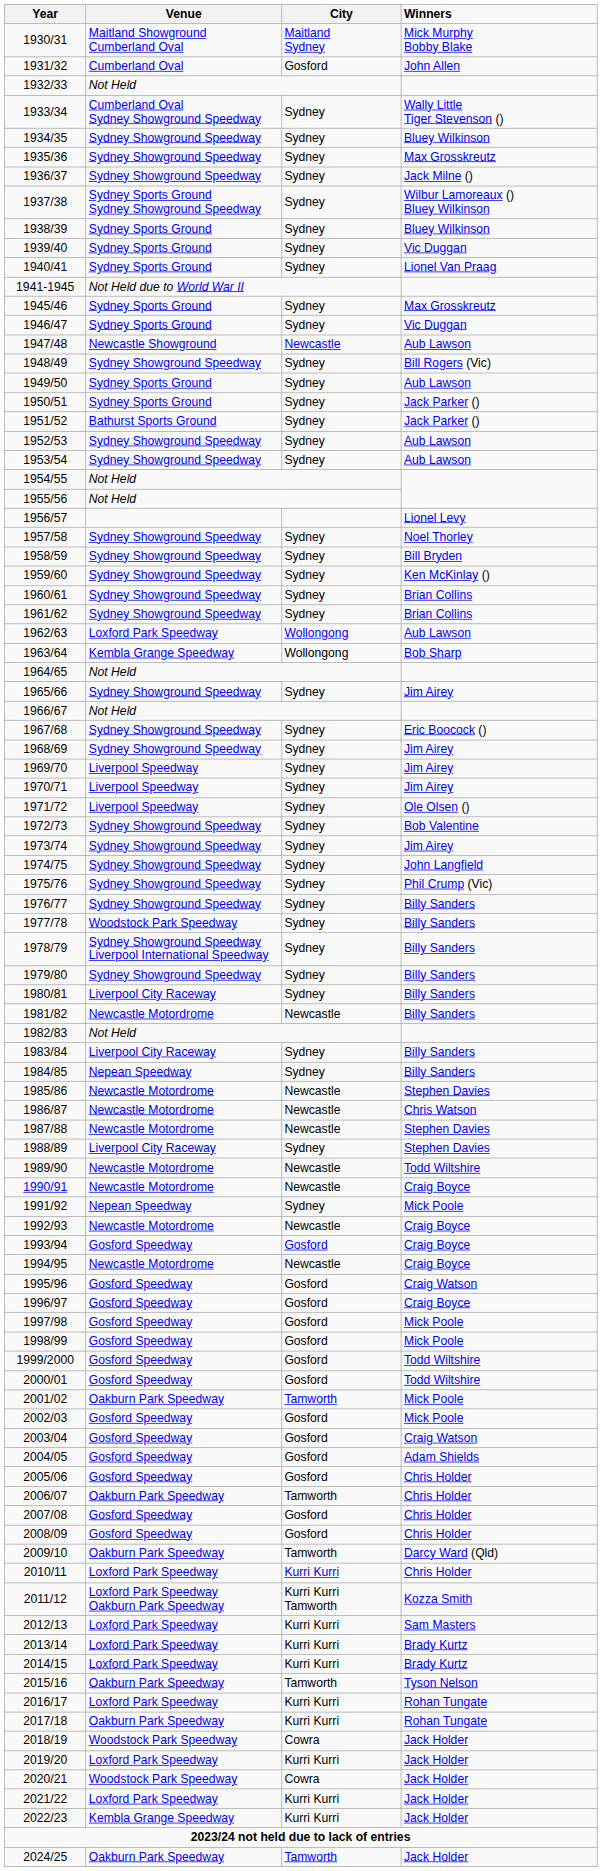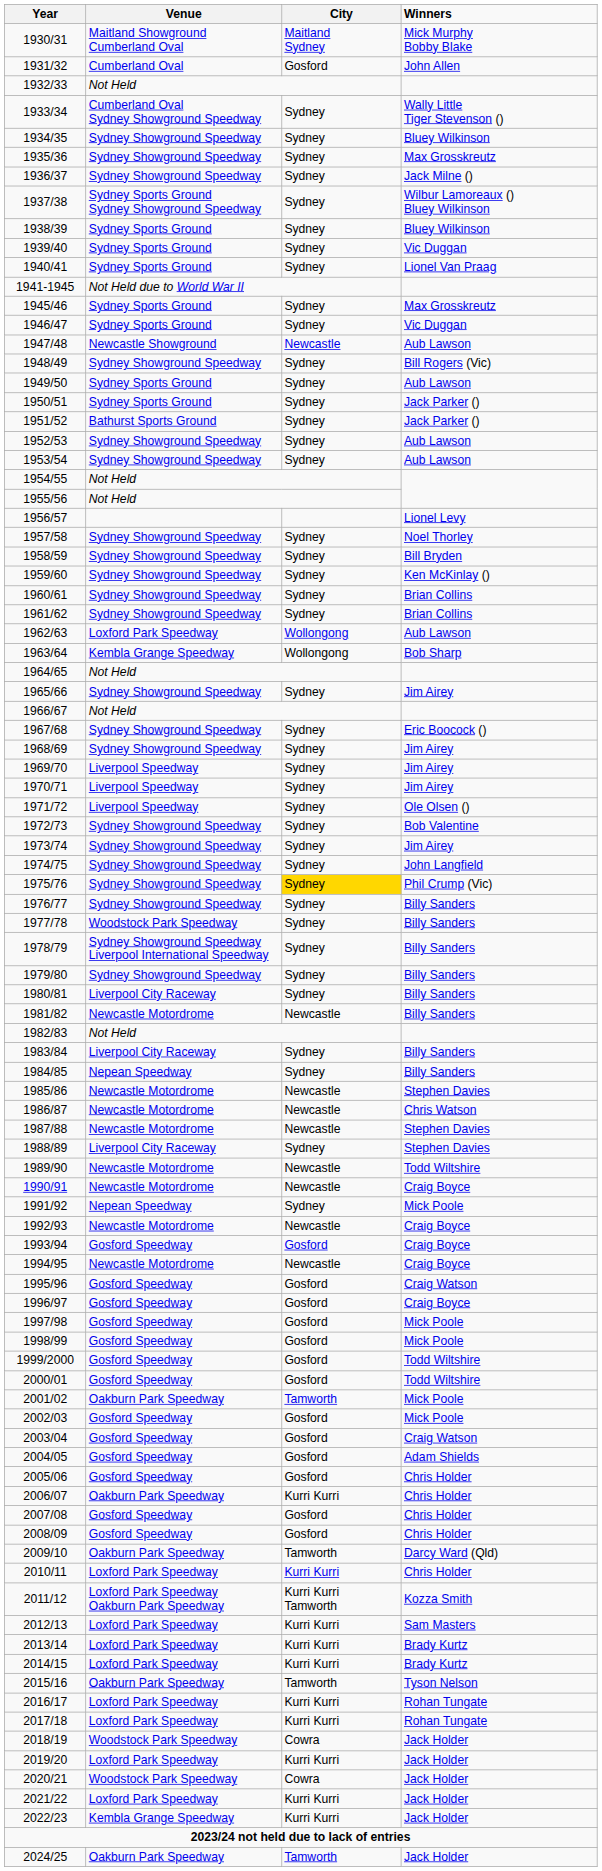1975/76 | City: no background -> gold background
2006/07 | City: Tamworth -> Kurri Kurri
2017/18 | Venue: Oakburn Park Speedway -> Loxford Park Speedway
